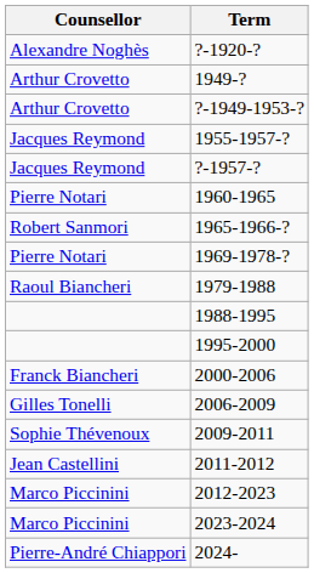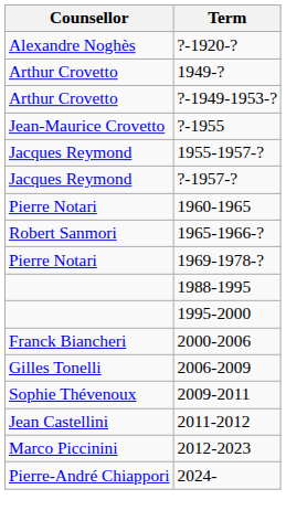+ row: Jean-Maurice Crovetto | ?-1955
- row: Raoul Biancheri | 1979-1988
- row: Marco Piccinini | 2023-2024
